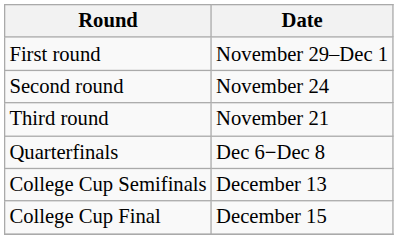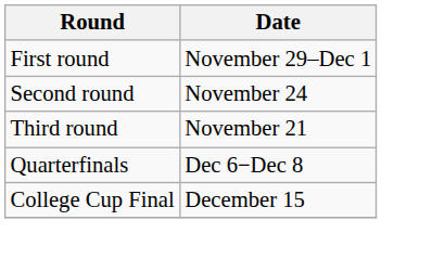- row: College Cup Semifinals | December 13
